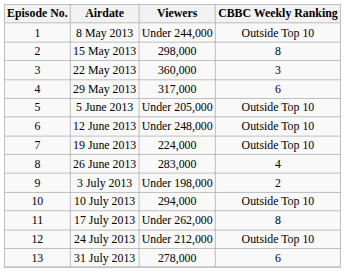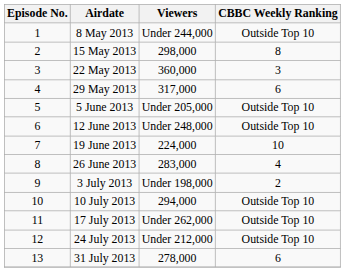19 June 2013 | CBBC Weekly Ranking: Outside Top 10 -> 10
17 July 2013 | CBBC Weekly Ranking: 8 -> Outside Top 10
